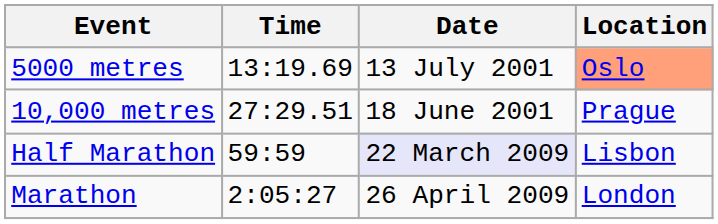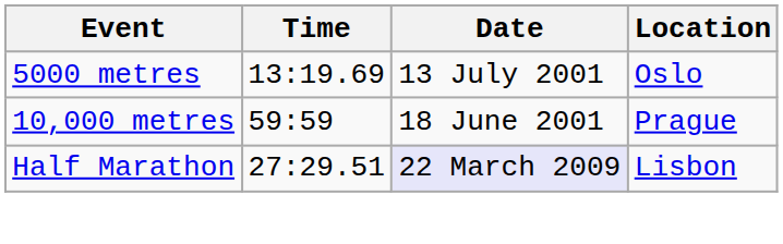5000 metres | Location: lightsalmon background -> no background
10,000 metres | Time: 27:29.51 -> 59:59
Half Marathon | Time: 59:59 -> 27:29.51
- row: Marathon | 2:05:27 | 26 April 2009 | London
